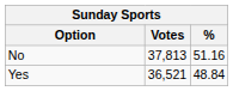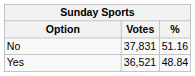No | Votes: 37,813 -> 37,831
